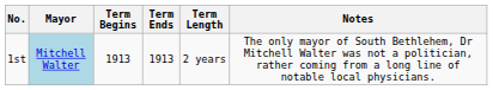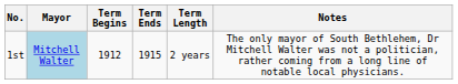1st | Term Begins: 1913 -> 1912
1st | Term Ends: 1913 -> 1915
